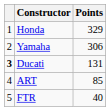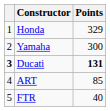Yamaha | Points: 306 -> 300
Ducati | Points: normal -> bold
